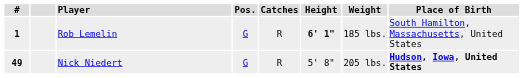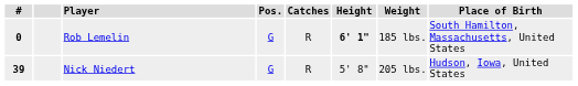Rob Lemelin | #: 1 -> 0
Nick Niedert | #: 49 -> 39
Nick Niedert | Place of Birth: bold -> normal
